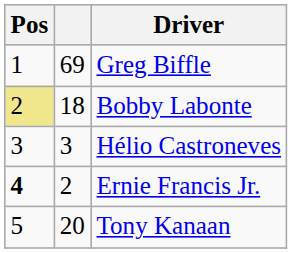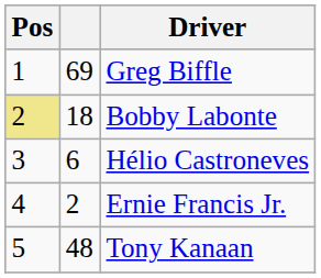Hélio Castroneves | column 2: 3 -> 6
Ernie Francis Jr. | Pos: bold -> normal
Tony Kanaan | column 2: 20 -> 48
